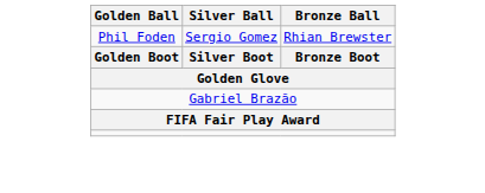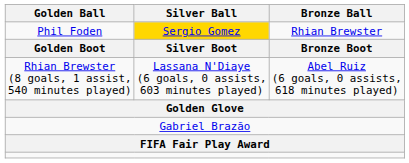Phil Foden | Silver Ball: no background -> gold background
+ row: Rhian Brewster (8 goals, 1 assist, 540 minutes played) | Lassana N'Diaye (6 goals, 0 assists, 603 minutes played) | Abel Ruiz (6 goals, 0 assists, 618 minutes played)
